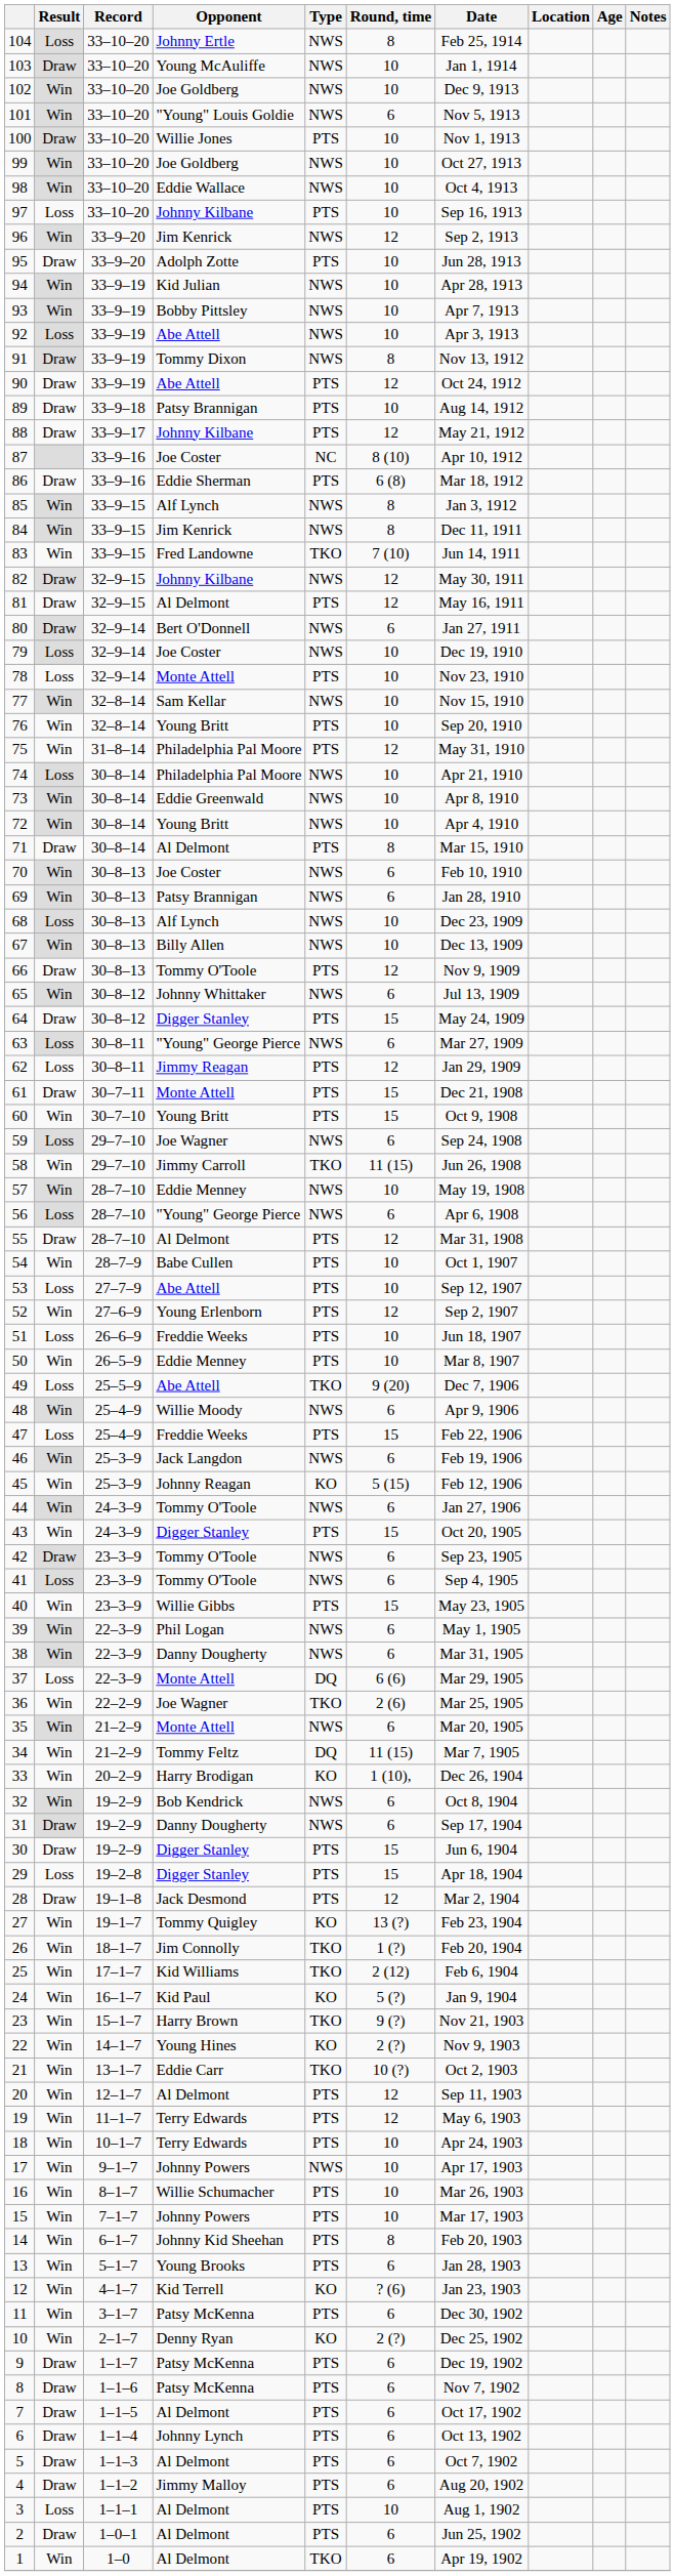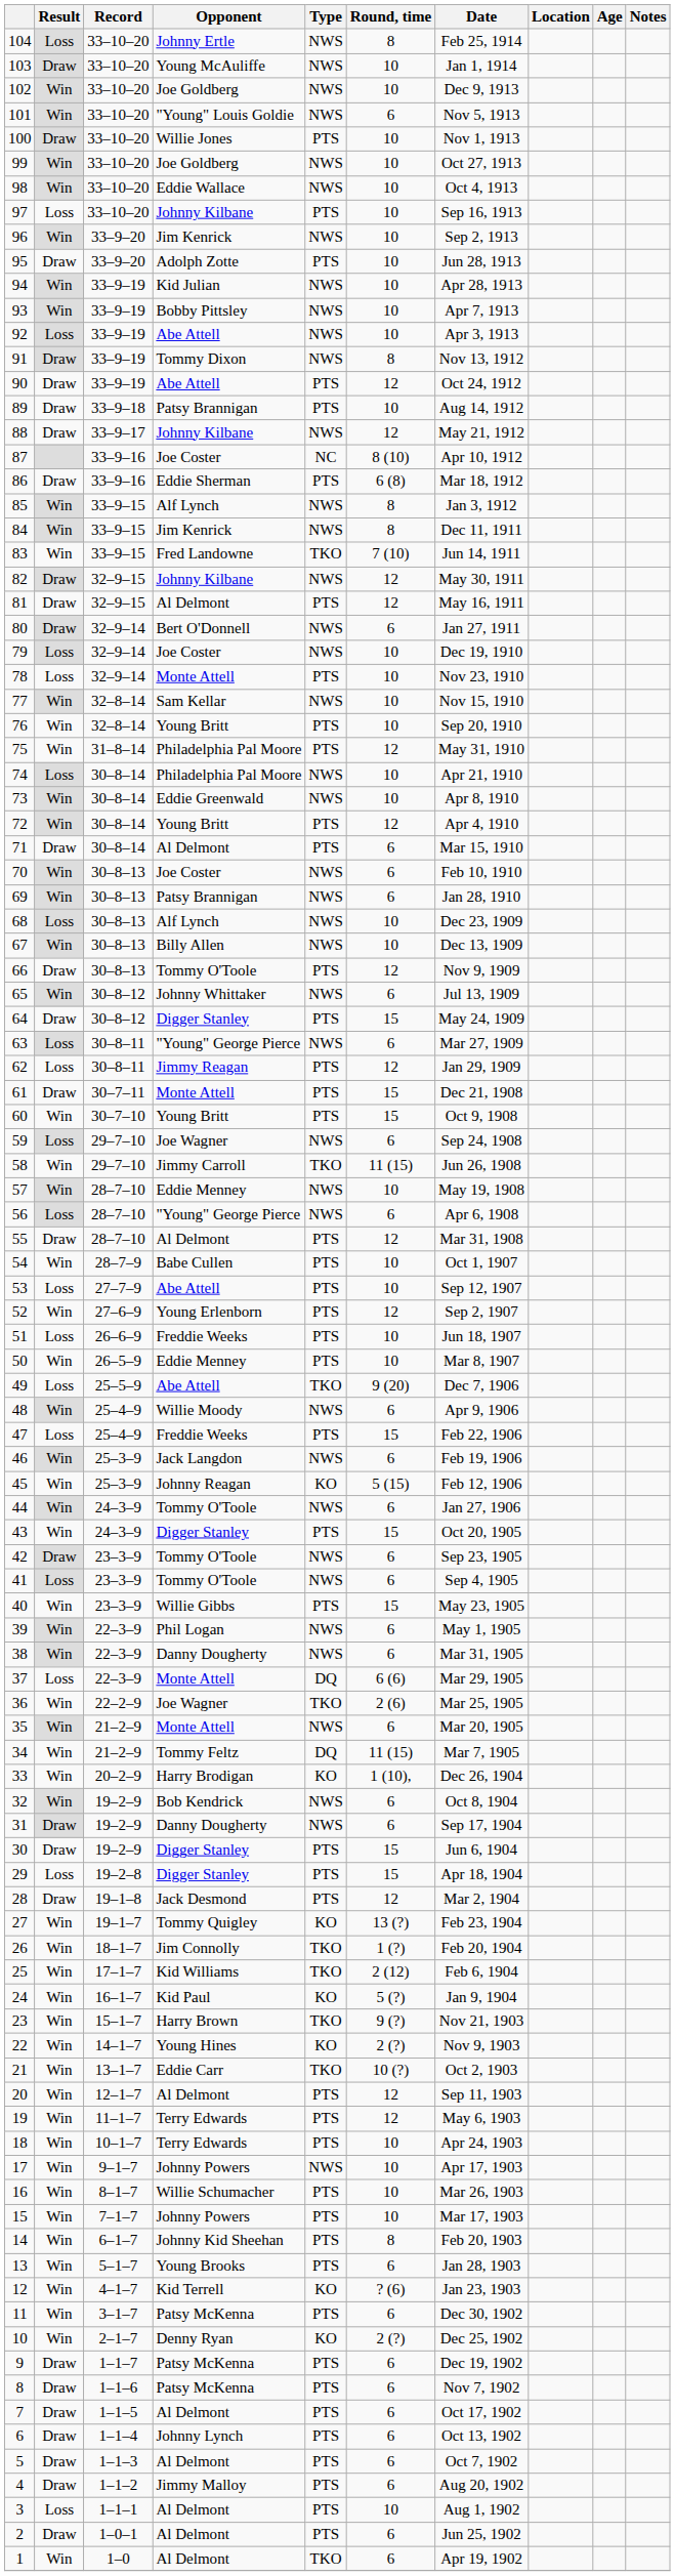96 | Round, time: 12 -> 10
88 | Type: PTS -> NWS
72 | Type: NWS -> PTS
72 | Round, time: 10 -> 12
71 | Round, time: 8 -> 6
